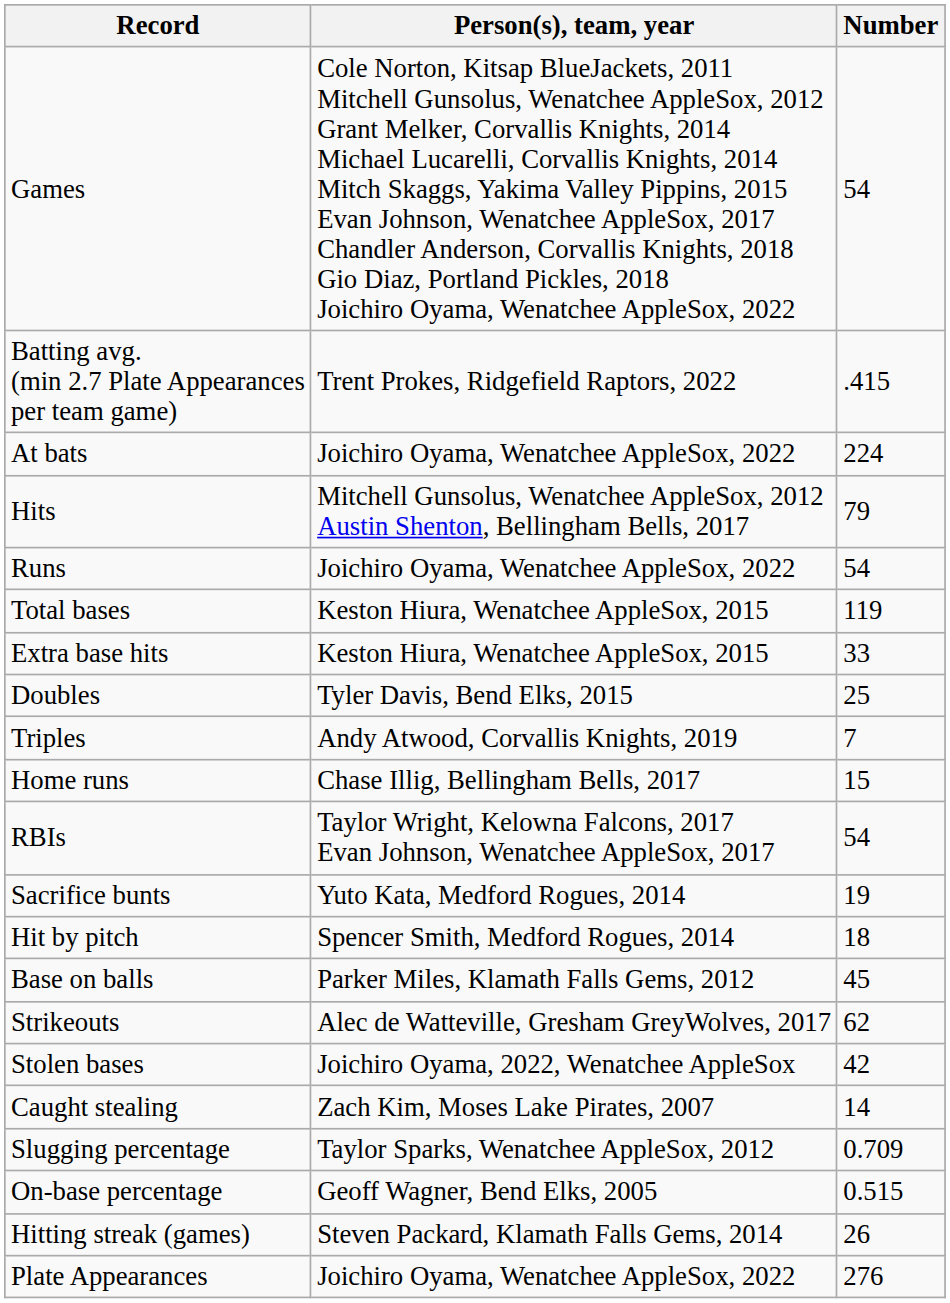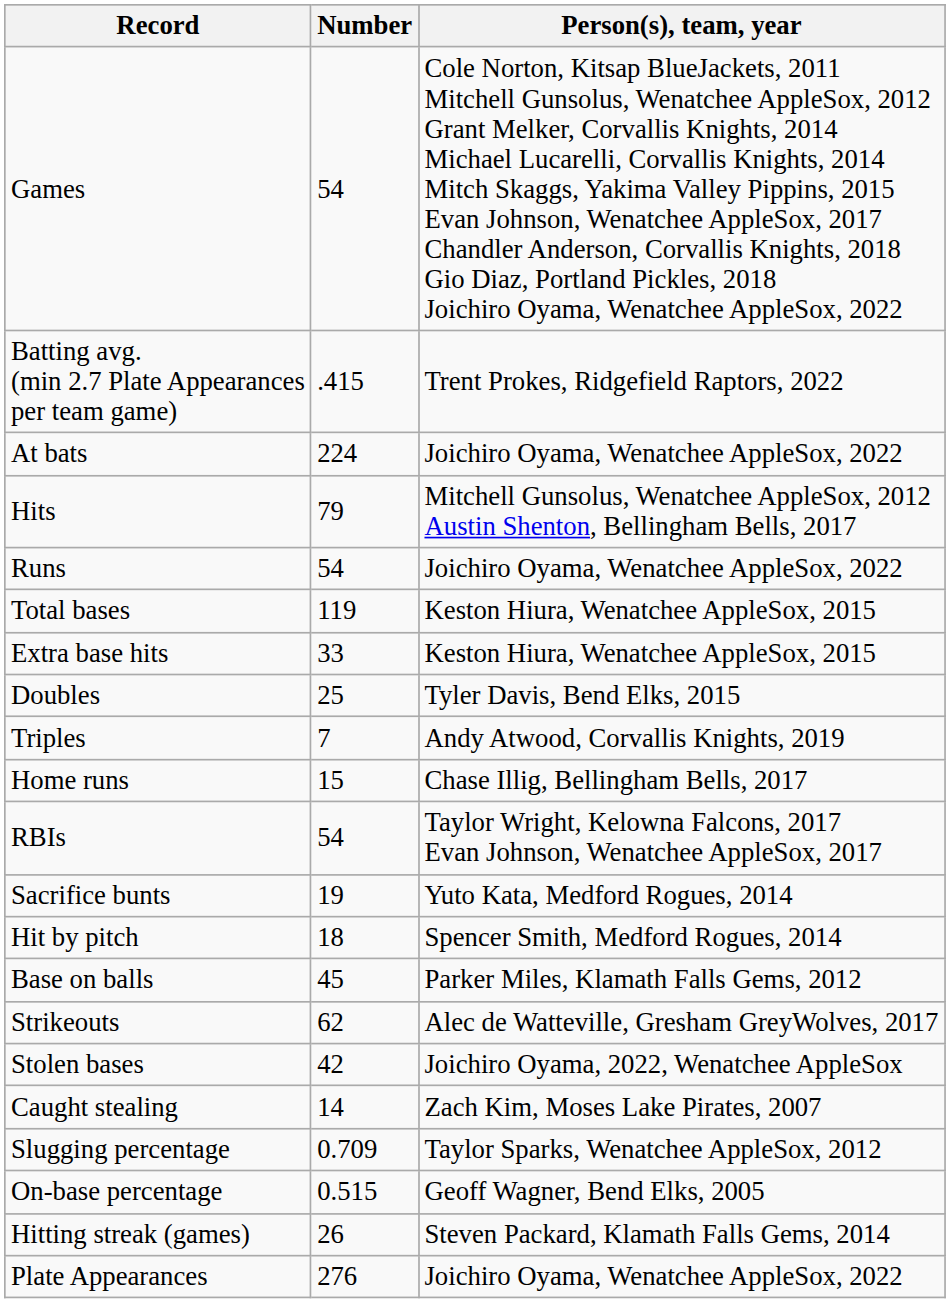columns swapped: Number <-> Person(s), team, year
